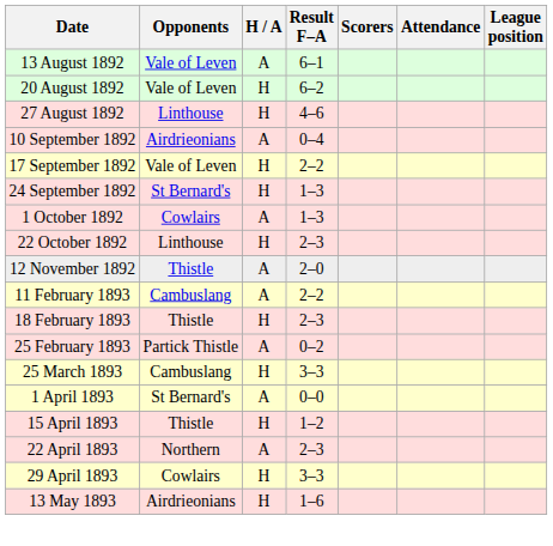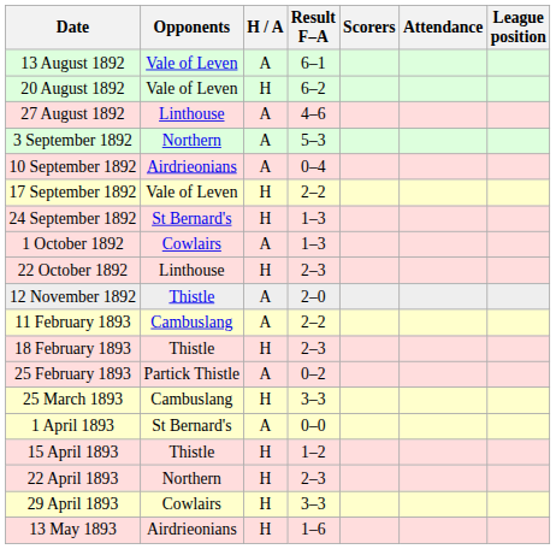27 August 1892 | H / A: H -> A
+ row: 3 September 1892 | Northern | A | 5–3
22 April 1893 | H / A: A -> H
